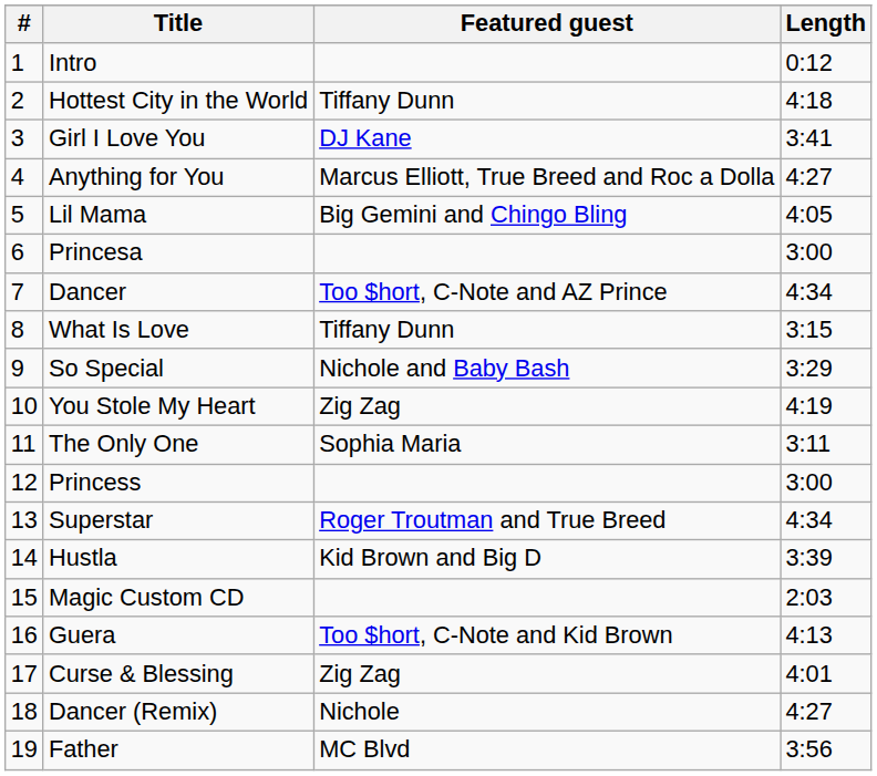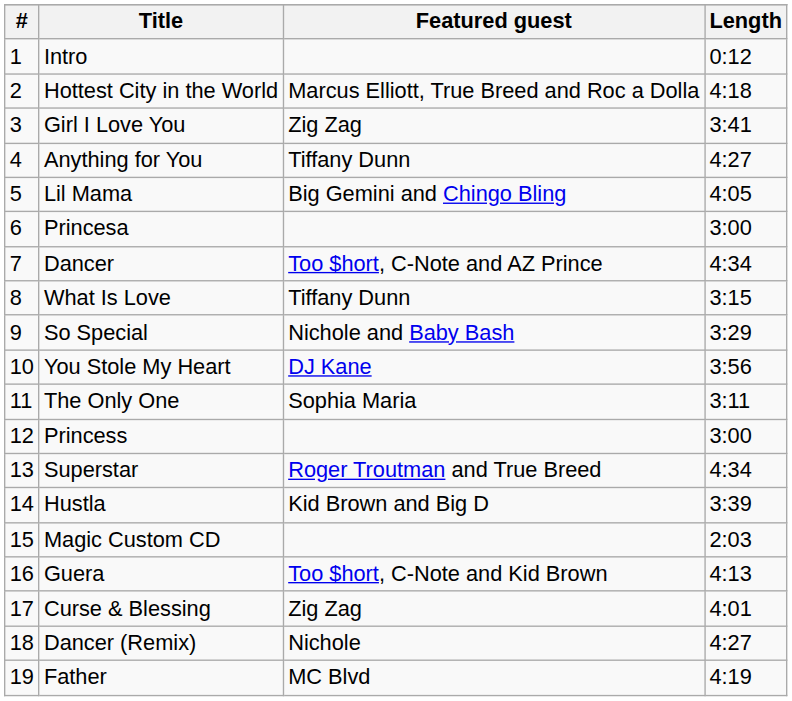Hottest City in the World | Featured guest: Tiffany Dunn -> Marcus Elliott, True Breed and Roc a Dolla
Girl I Love You | Featured guest: DJ Kane -> Zig Zag
Anything for You | Featured guest: Marcus Elliott, True Breed and Roc a Dolla -> Tiffany Dunn
You Stole My Heart | Featured guest: Zig Zag -> DJ Kane
You Stole My Heart | Length: 4:19 -> 3:56
Father | Length: 3:56 -> 4:19
